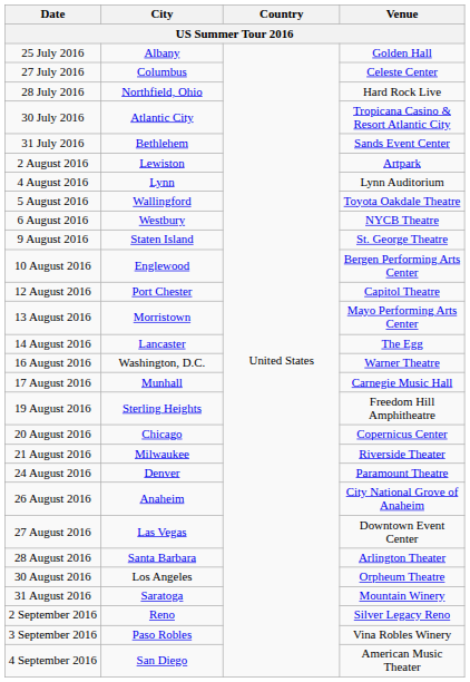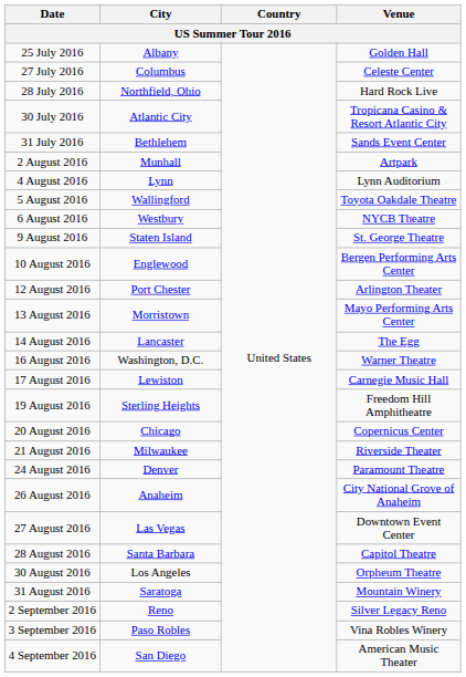2 August 2016 | City: Lewiston -> Munhall
12 August 2016 | Venue: Capitol Theatre -> Arlington Theater
17 August 2016 | City: Munhall -> Lewiston
28 August 2016 | Venue: Arlington Theater -> Capitol Theatre
